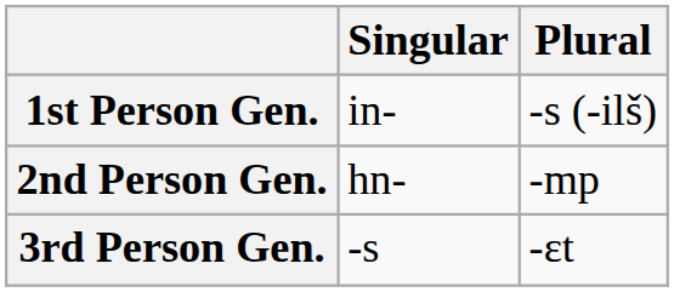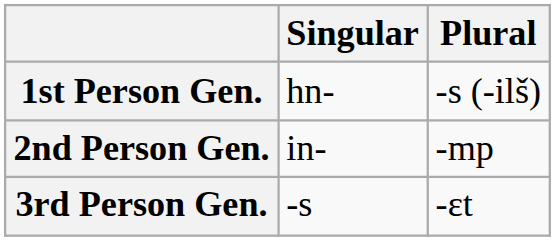1st Person Gen. | Singular: in- -> hn-
2nd Person Gen. | Singular: hn- -> in-
